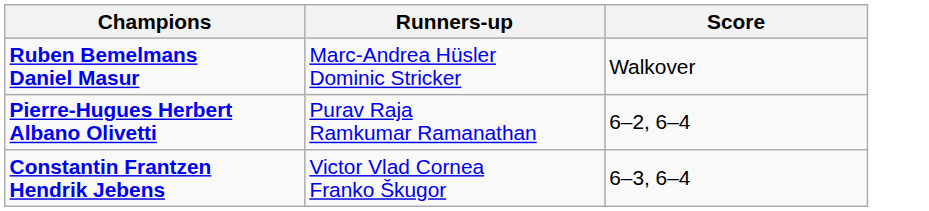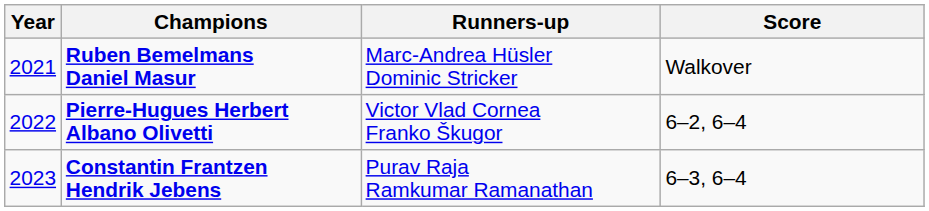+ column: Year | 2021 | 2022 | 2023
Pierre-Hugues Herbert Albano Olivetti | Runners-up: Purav Raja Ramkumar Ramanathan -> Victor Vlad Cornea Franko Škugor
Constantin Frantzen Hendrik Jebens | Runners-up: Victor Vlad Cornea Franko Škugor -> Purav Raja Ramkumar Ramanathan
